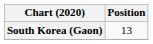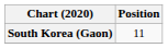South Korea (Gaon) | Position: 13 -> 11
